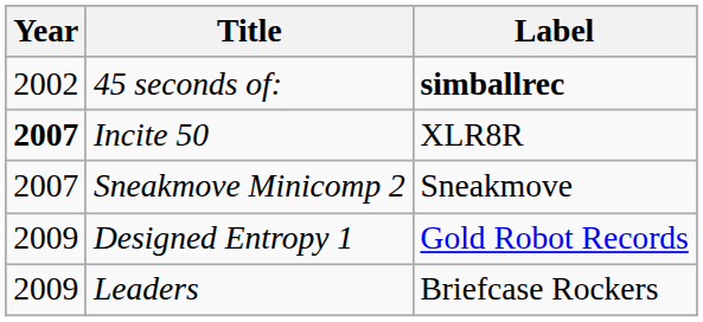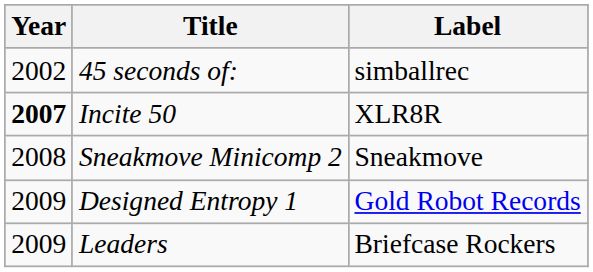45 seconds of: | Label: bold -> normal
Sneakmove Minicomp 2 | Year: 2007 -> 2008
